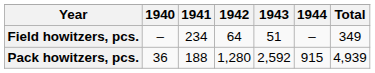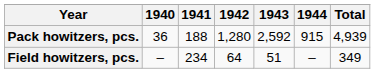rows swapped: Pack howitzers, pcs. <-> Field howitzers, pcs.
